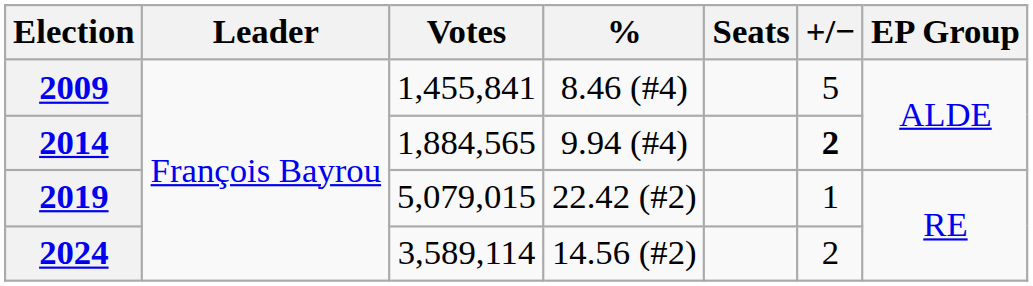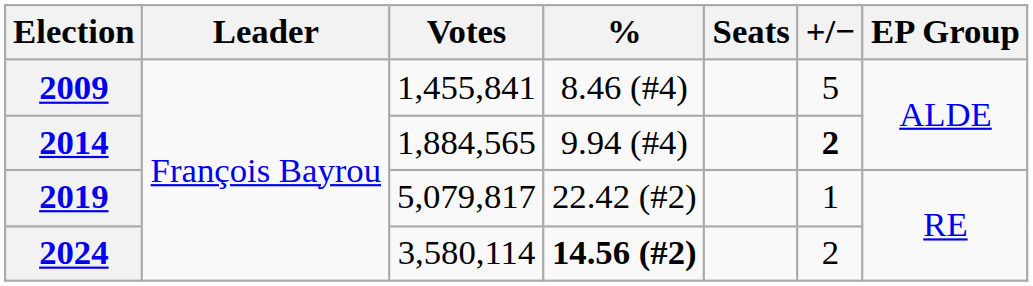2019 | Votes: 5,079,015 -> 5,079,817
2024 | Votes: 3,589,114 -> 3,580,114
2024 | %: normal -> bold
